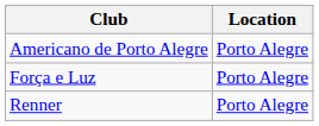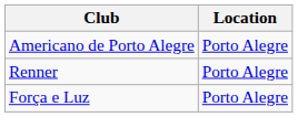rows swapped: Força e Luz <-> Renner
